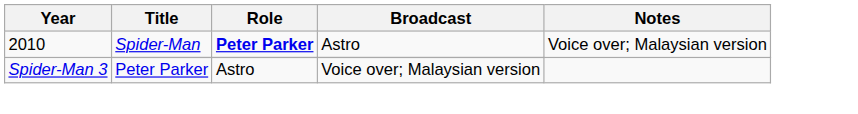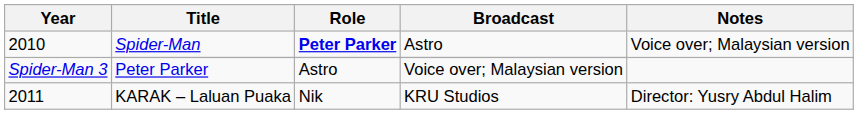+ row: 2011 | KARAK – Laluan Puaka | Nik | KRU Studios | Director: Yusry Abdul Halim
